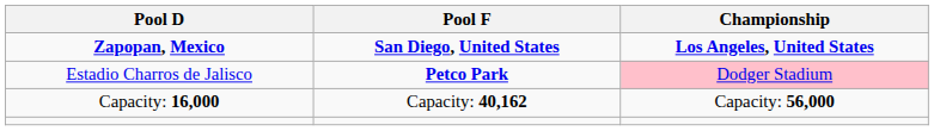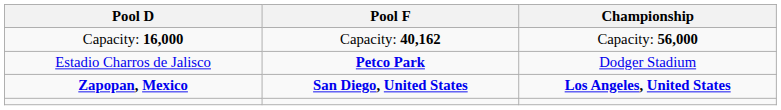rows swapped: Zapopan, Mexico <-> Capacity: 16,000
Estadio Charros de Jalisco | Championship: pink background -> no background
